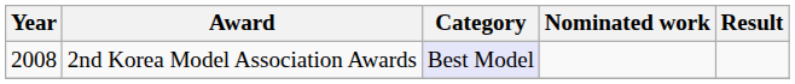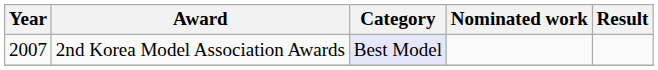2nd Korea Model Association Awards | Year: 2008 -> 2007
